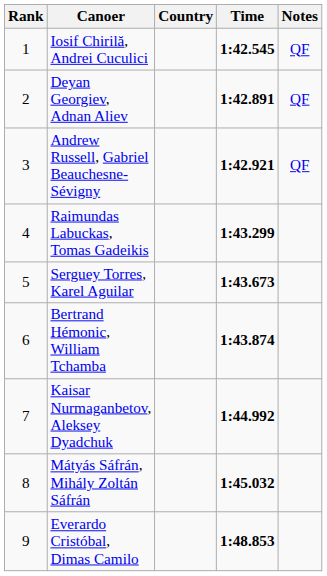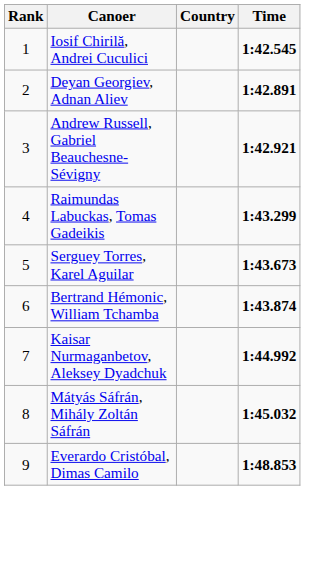- column: Notes | QF | QF | QF
